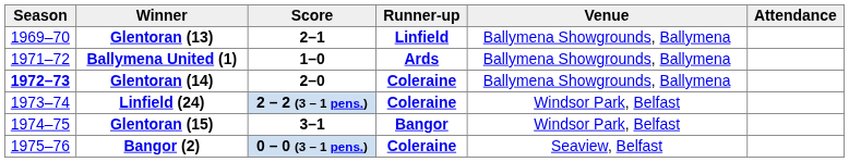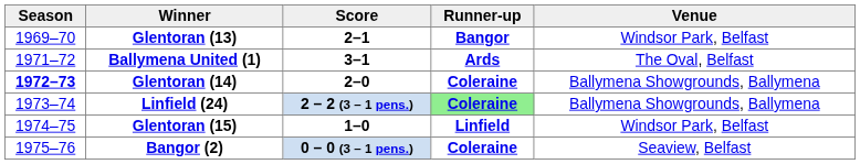- column: Attendance
Glentoran (13) | Runner-up: Linfield -> Bangor
Glentoran (13) | Venue: Ballymena Showgrounds, Ballymena -> Windsor Park, Belfast
Ballymena United (1) | Score: 1–0 -> 3–1
Ballymena United (1) | Venue: Ballymena Showgrounds, Ballymena -> The Oval, Belfast
Linfield (24) | Runner-up: no background -> lightgreen background
Linfield (24) | Venue: Windsor Park, Belfast -> Ballymena Showgrounds, Ballymena
Glentoran (15) | Score: 3–1 -> 1–0
Glentoran (15) | Runner-up: Bangor -> Linfield
